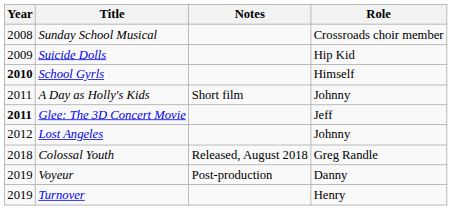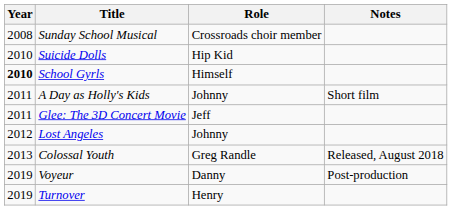columns swapped: Role <-> Notes
Suicide Dolls | Year: 2009 -> 2010
Glee: The 3D Concert Movie | Year: bold -> normal
Colossal Youth | Year: 2018 -> 2013
